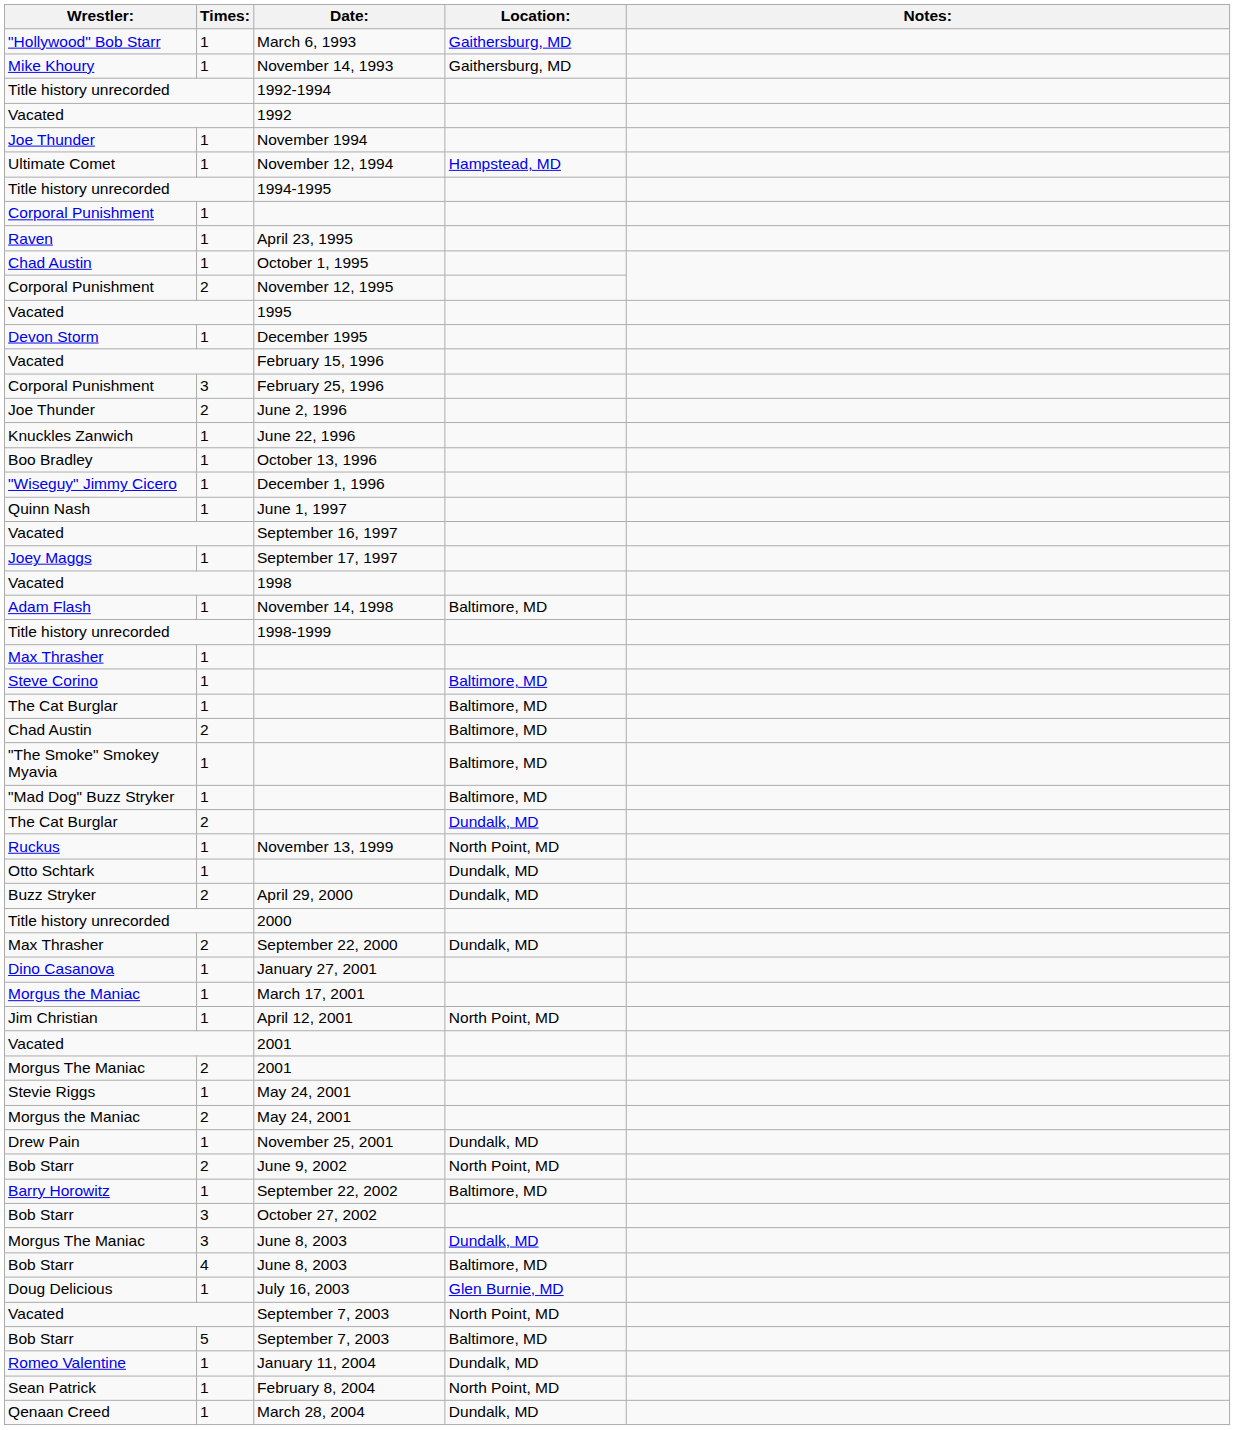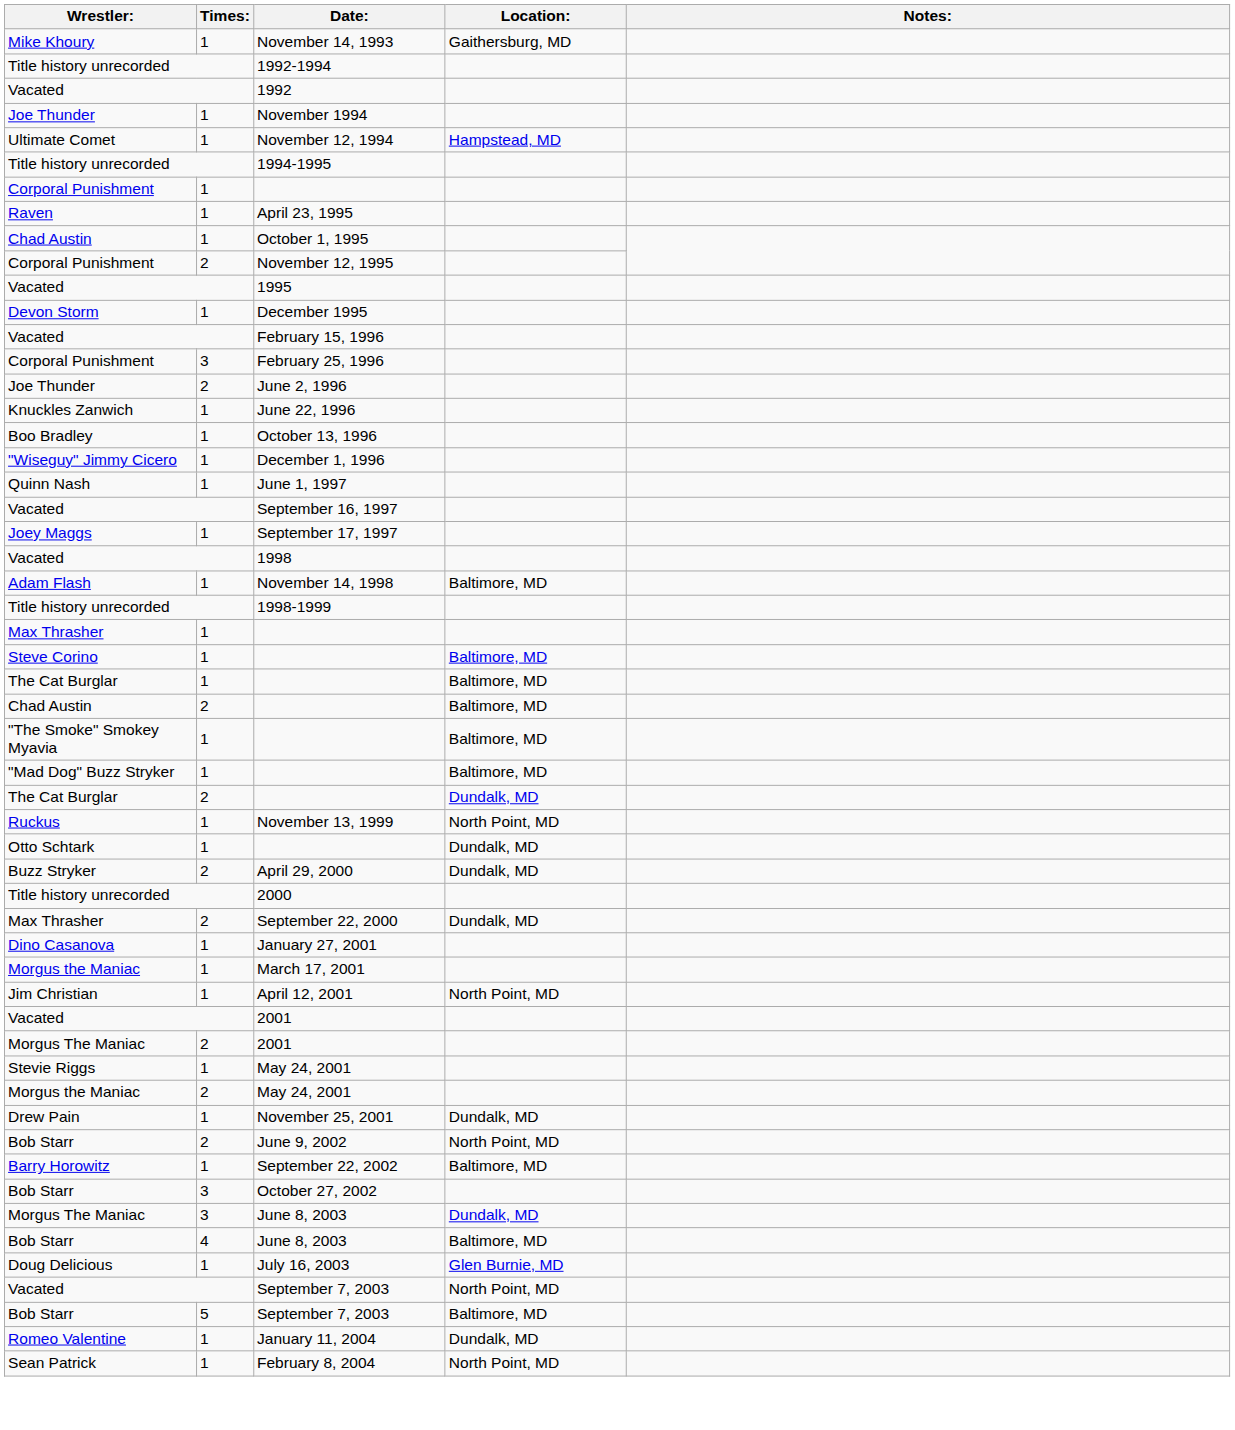- row: "Hollywood" Bob Starr | 1 | March 6, 1993 | Gaithersburg, MD
- row: Qenaan Creed | 1 | March 28, 2004 | Dundalk, MD
